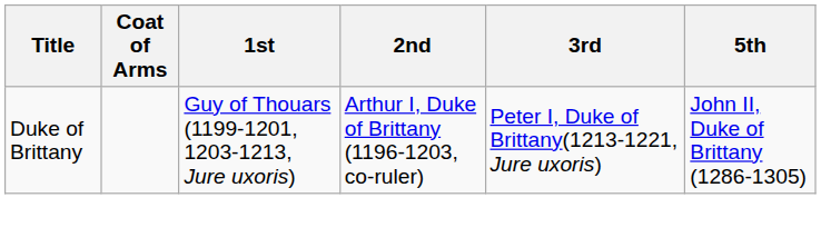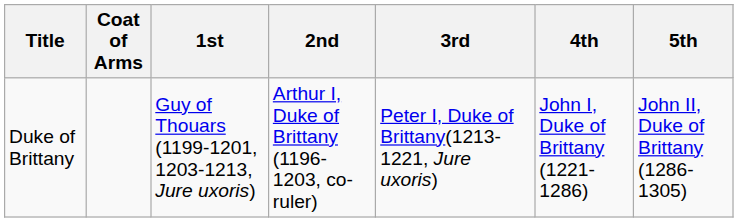+ column: 4th | John I, Duke of Brittany (1221-1286)
